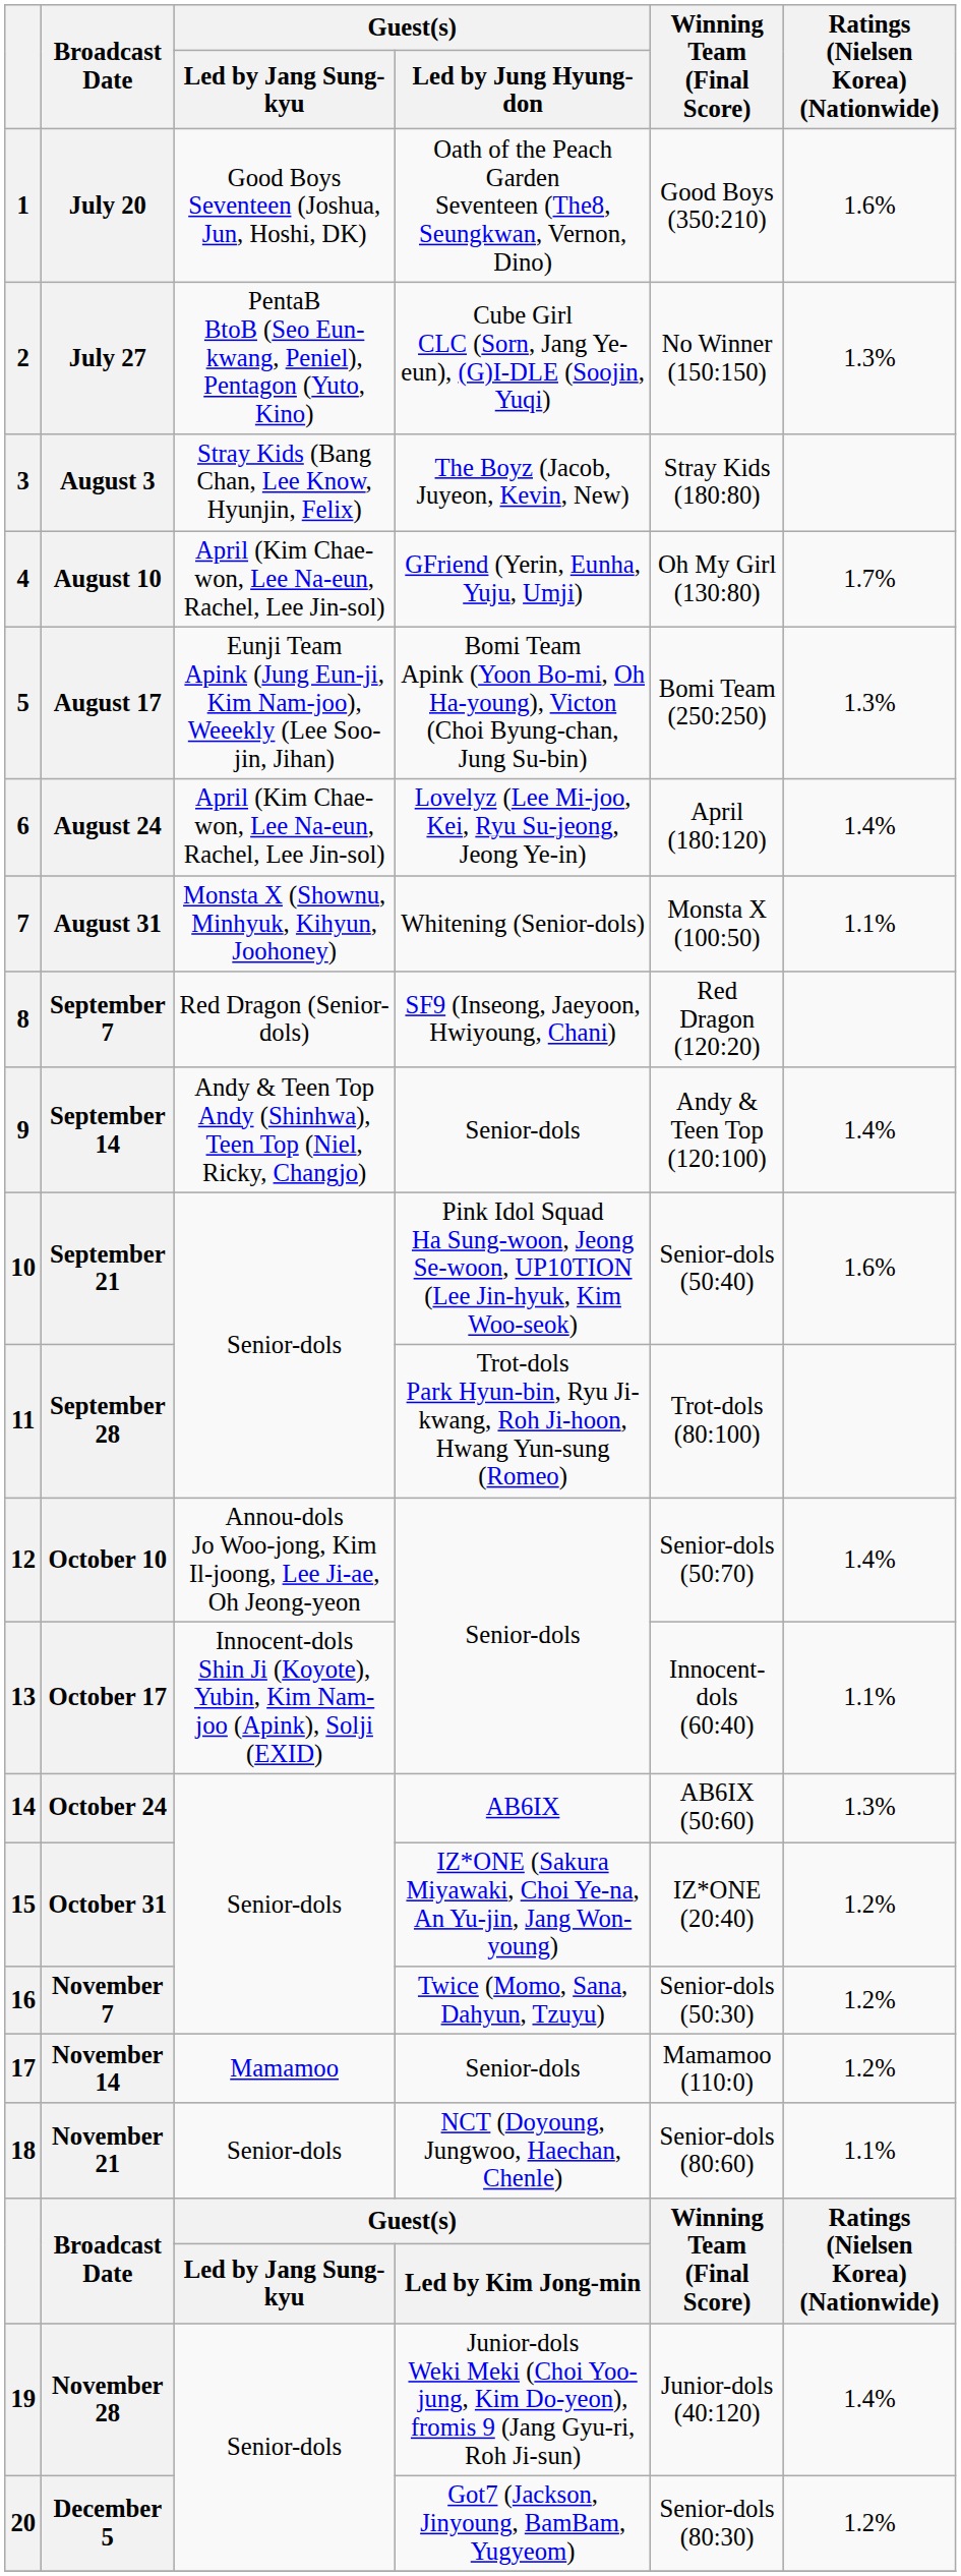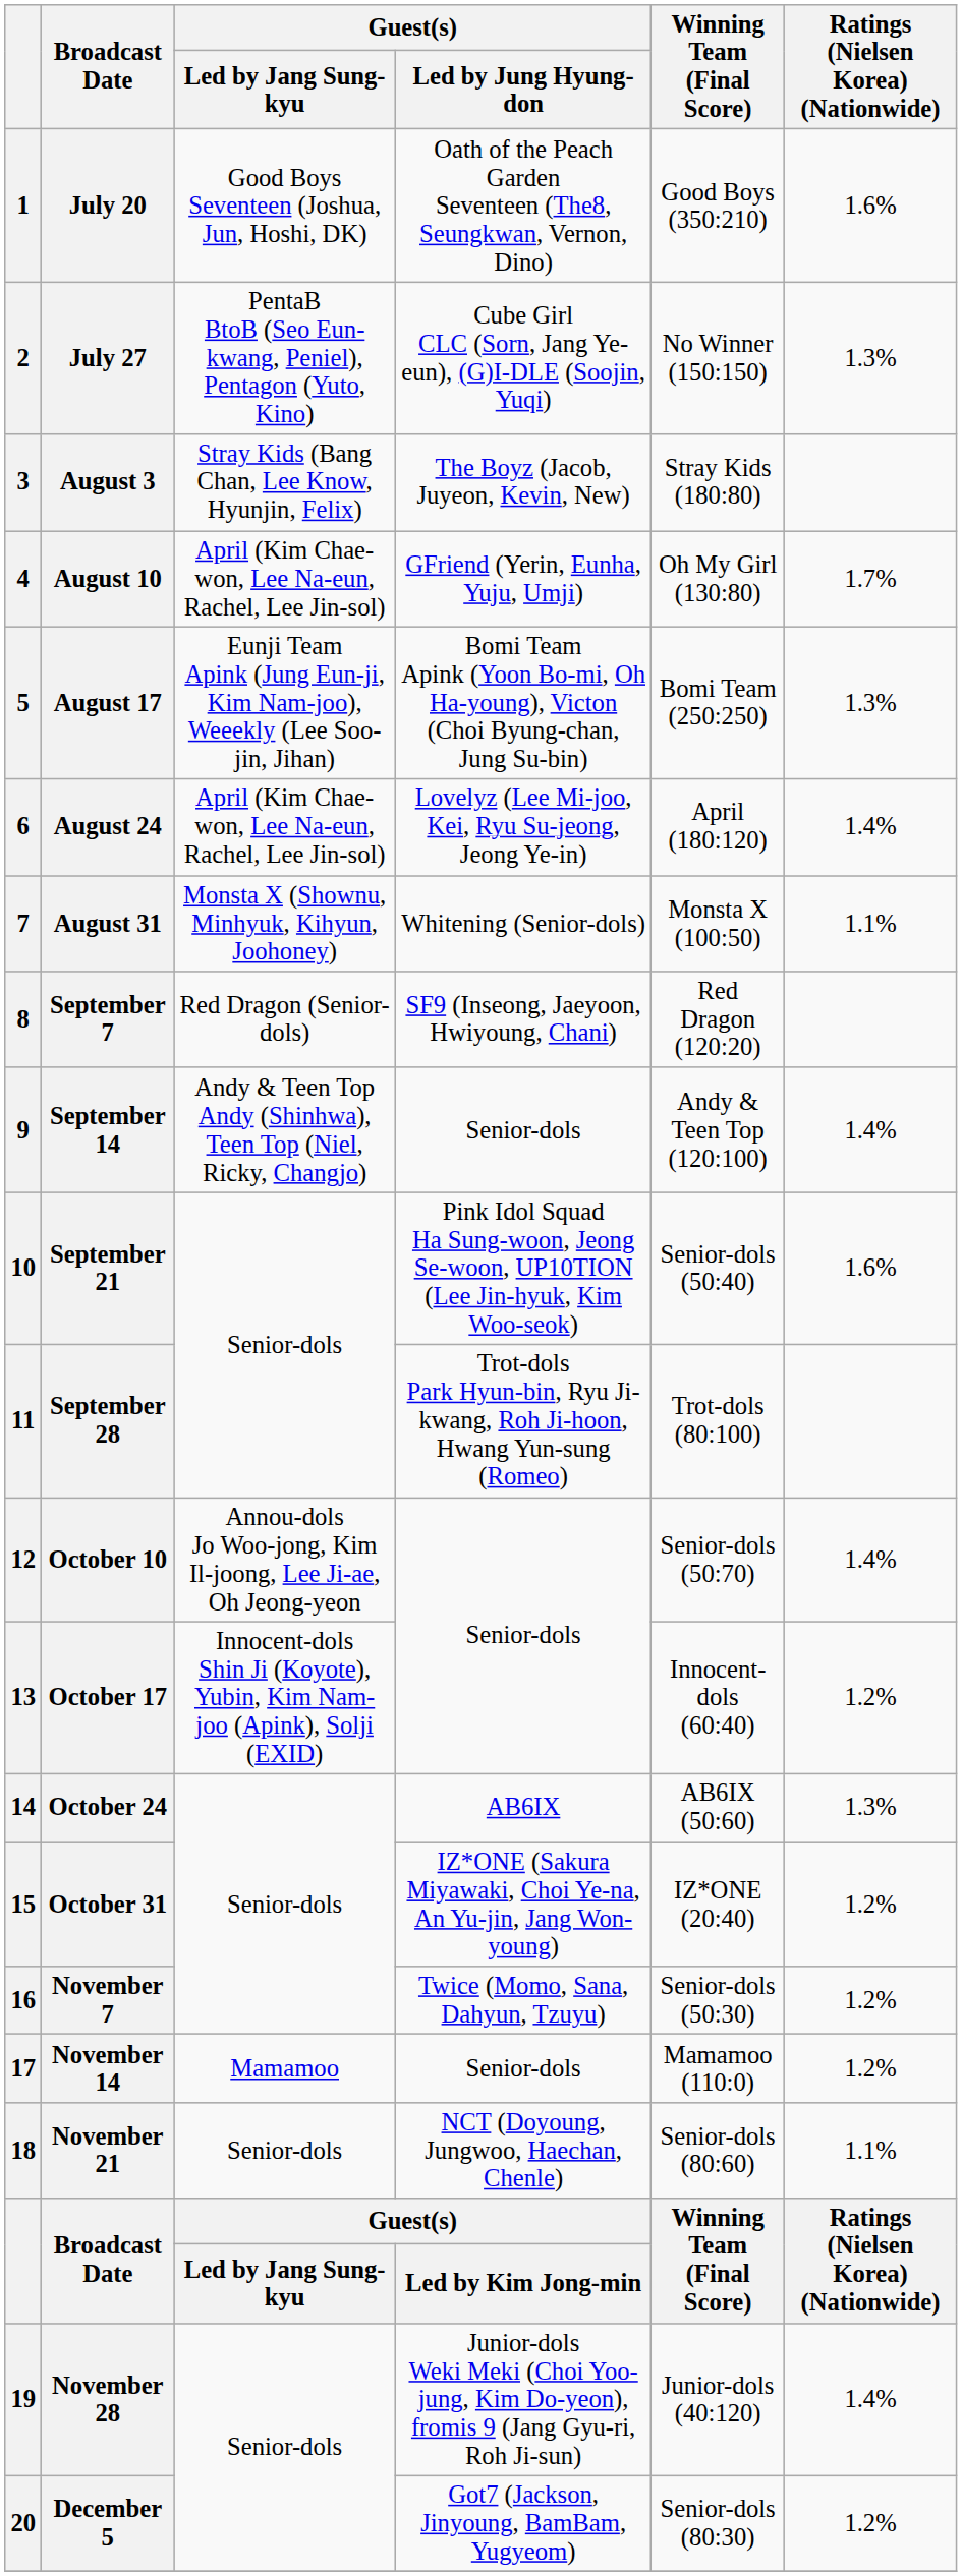October 17 | Ratings (Nielsen Korea) (Nationwide): 1.1% -> 1.2%
